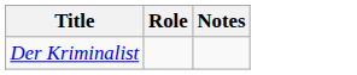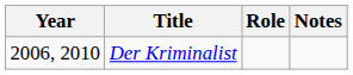+ column: Year | 2006, 2010
